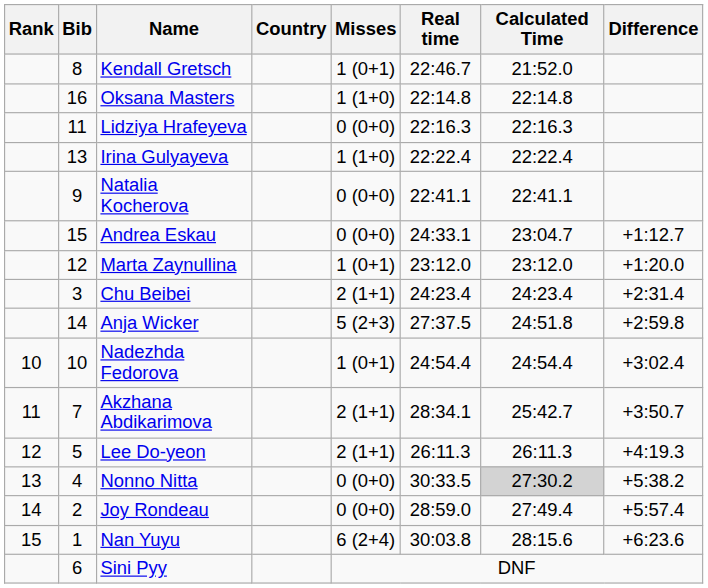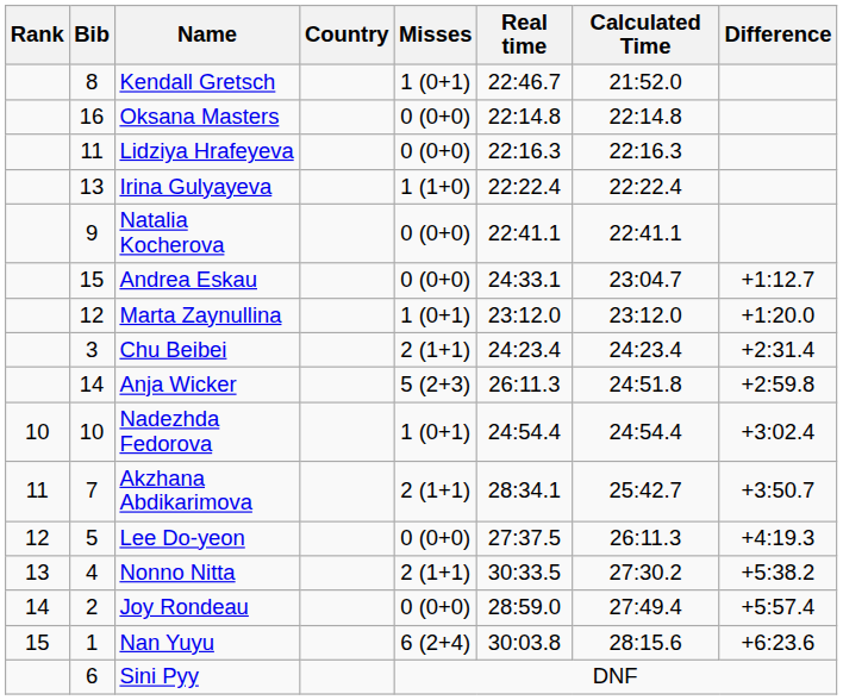Oksana Masters | Misses: 1 (1+0) -> 0 (0+0)
Anja Wicker | Real time: 27:37.5 -> 26:11.3
Lee Do-yeon | Misses: 2 (1+1) -> 0 (0+0)
Lee Do-yeon | Real time: 26:11.3 -> 27:37.5
Nonno Nitta | Misses: 0 (0+0) -> 2 (1+1)
Nonno Nitta | Calculated Time: lightgrey background -> no background
